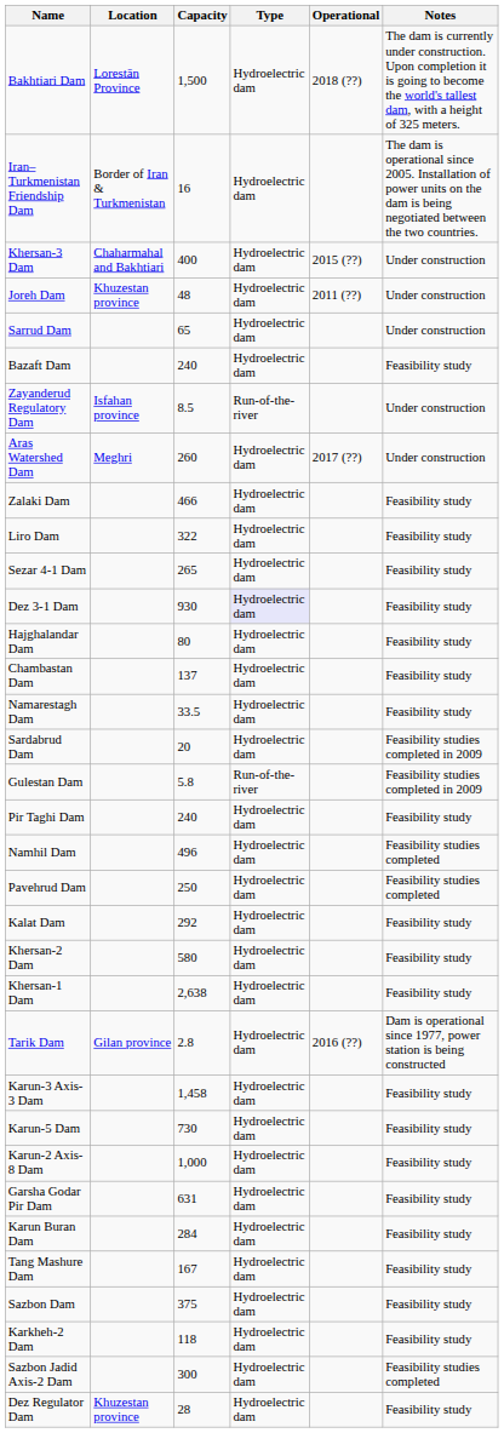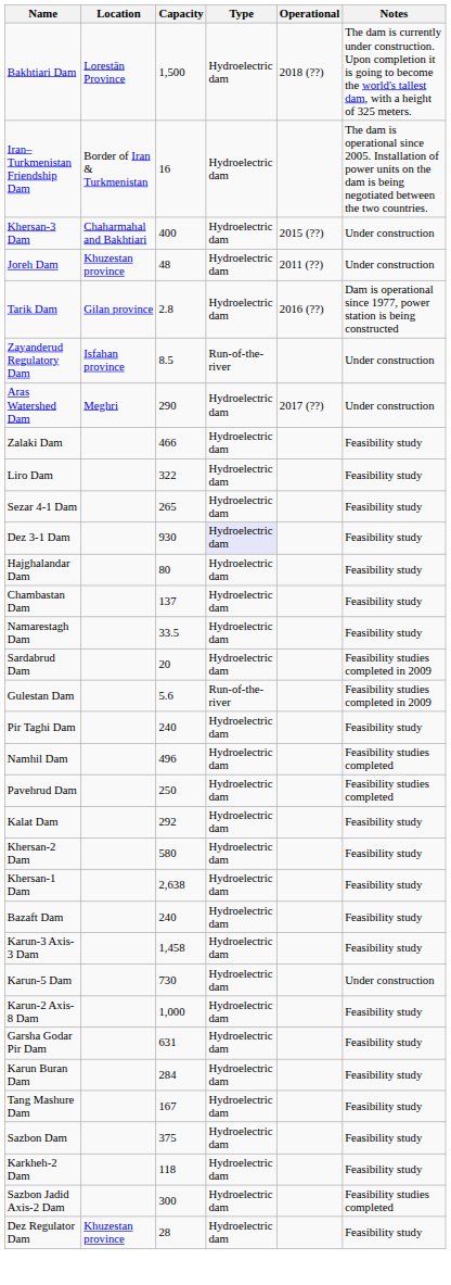- row: Sarrud Dam | 65 | Hydroelectric dam | Under construction
rows swapped: Tarik Dam <-> Bazaft Dam
Aras Watershed Dam | Capacity: 260 -> 290
Gulestan Dam | Capacity: 5.8 -> 5.6
Karun-5 Dam | Notes: Feasibility study -> Under construction
